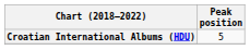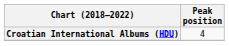Croatian International Albums (HDU) | Peak position: 5 -> 4
